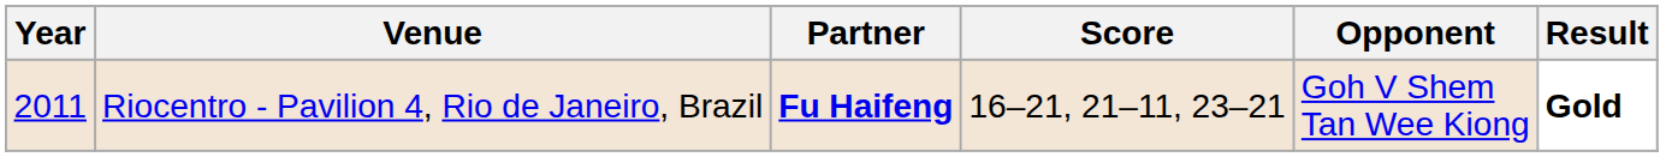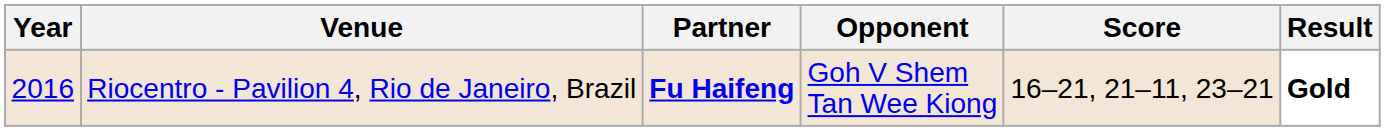columns swapped: Opponent <-> Score
Riocentro - Pavilion 4, Rio de Janeiro, Brazil | Year: 2011 -> 2016
